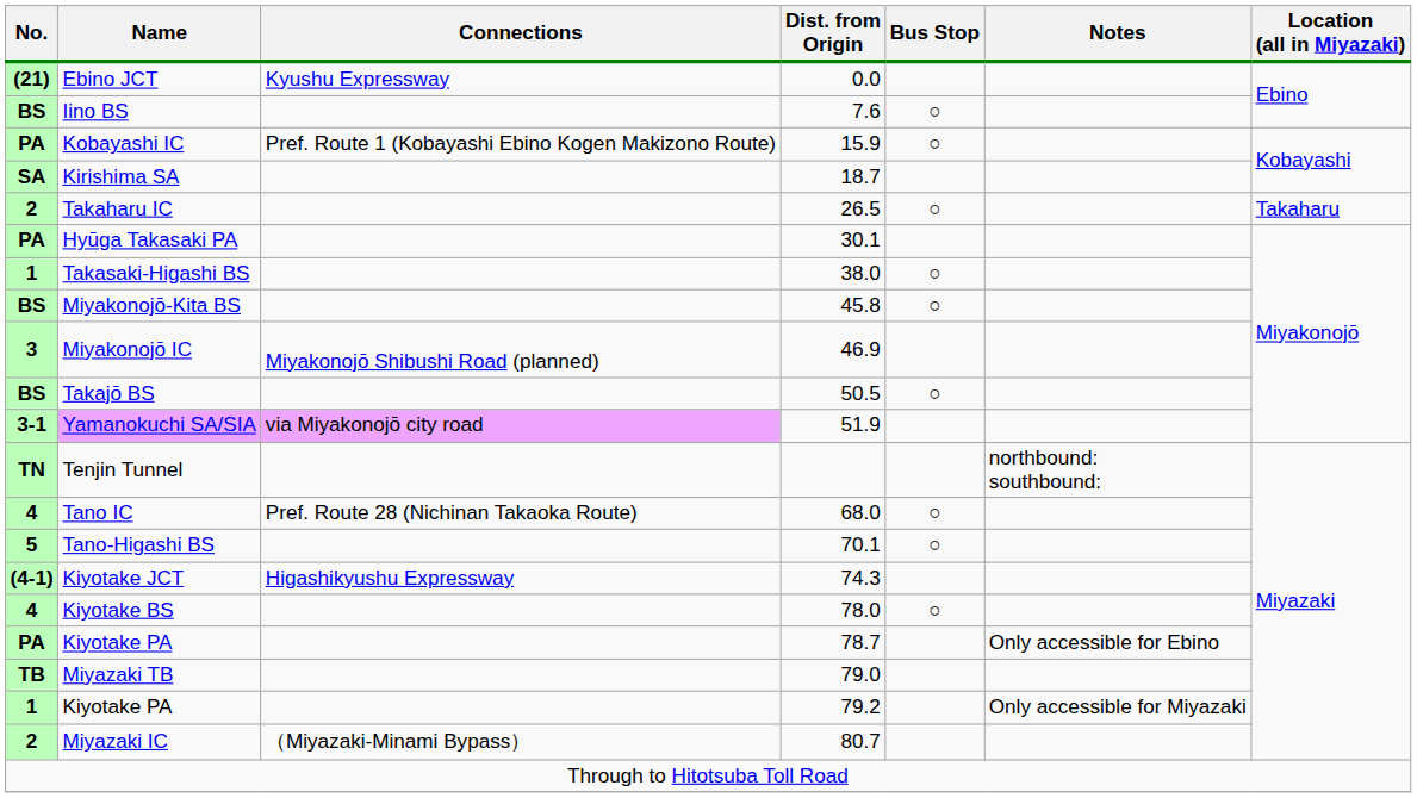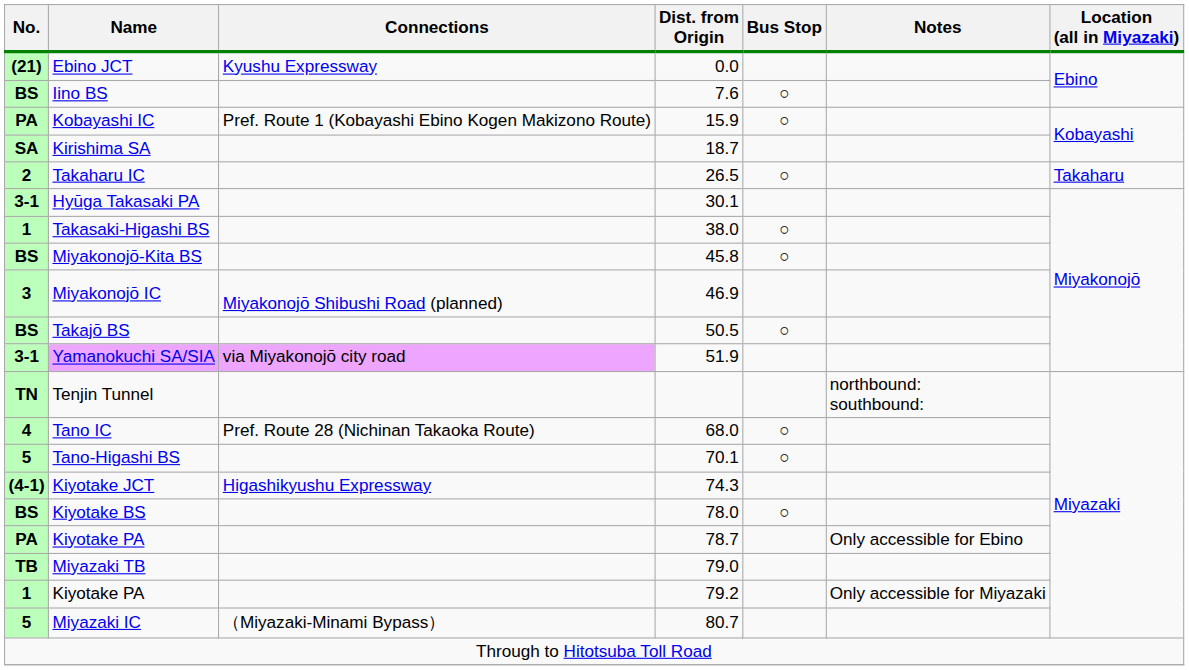Hyūga Takasaki PA | No.: PA -> 3-1
Kiyotake BS | No.: 4 -> BS
Miyazaki IC | No.: 2 -> 5
